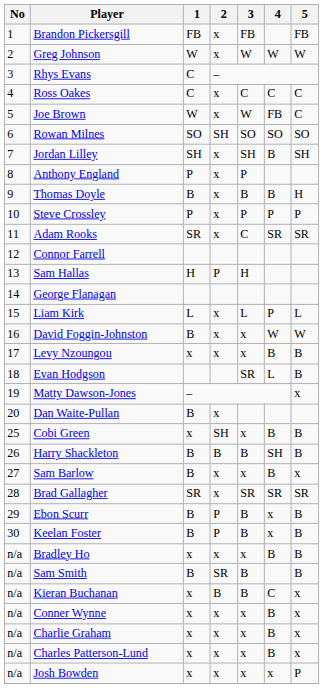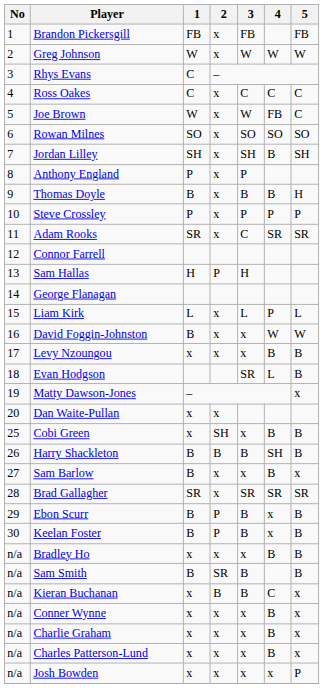Rowan Milnes | 2: SH -> x
Dan Waite-Pullan | 1: B -> x
